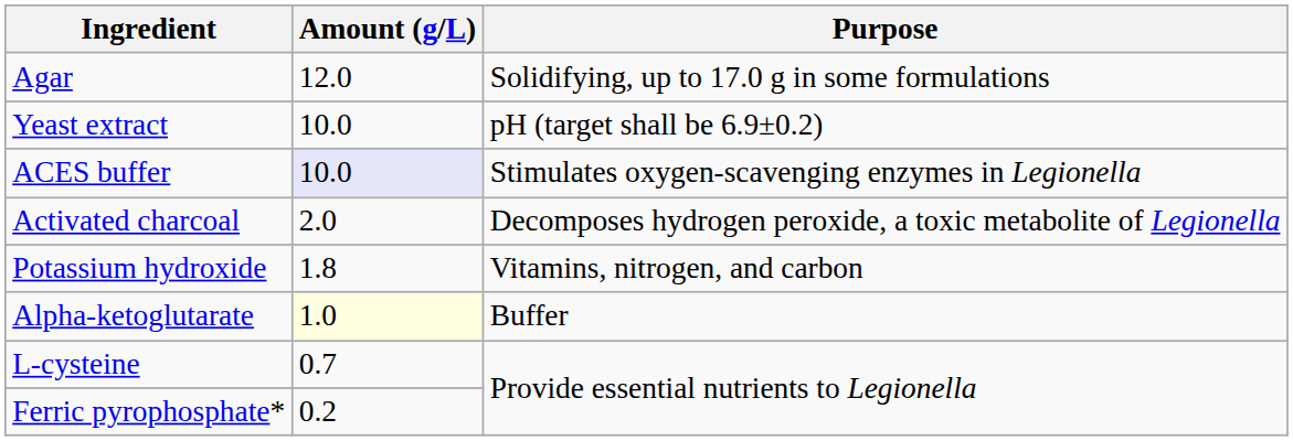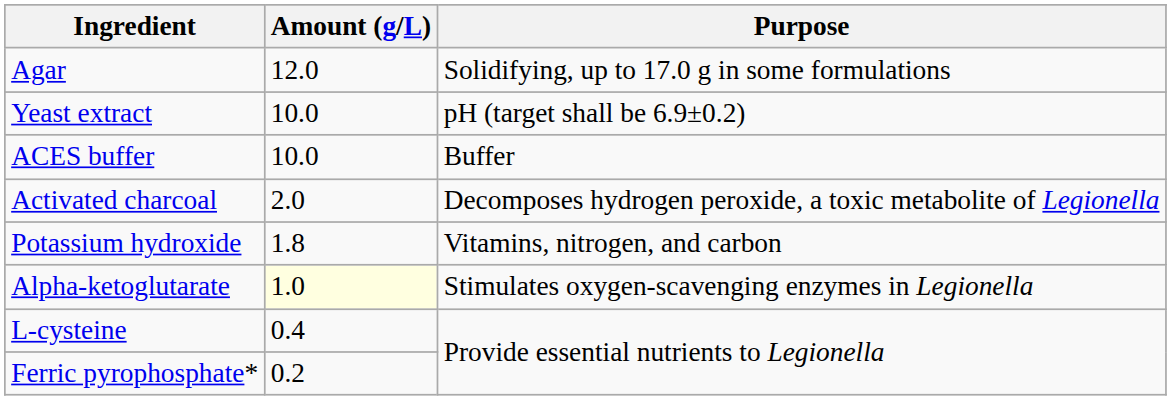ACES buffer | Amount (g/L): lavender background -> no background
ACES buffer | Purpose: Stimulates oxygen-scavenging enzymes in Legionella -> Buffer
Alpha-ketoglutarate | Purpose: Buffer -> Stimulates oxygen-scavenging enzymes in Legionella
L-cysteine | Amount (g/L): 0.7 -> 0.4
